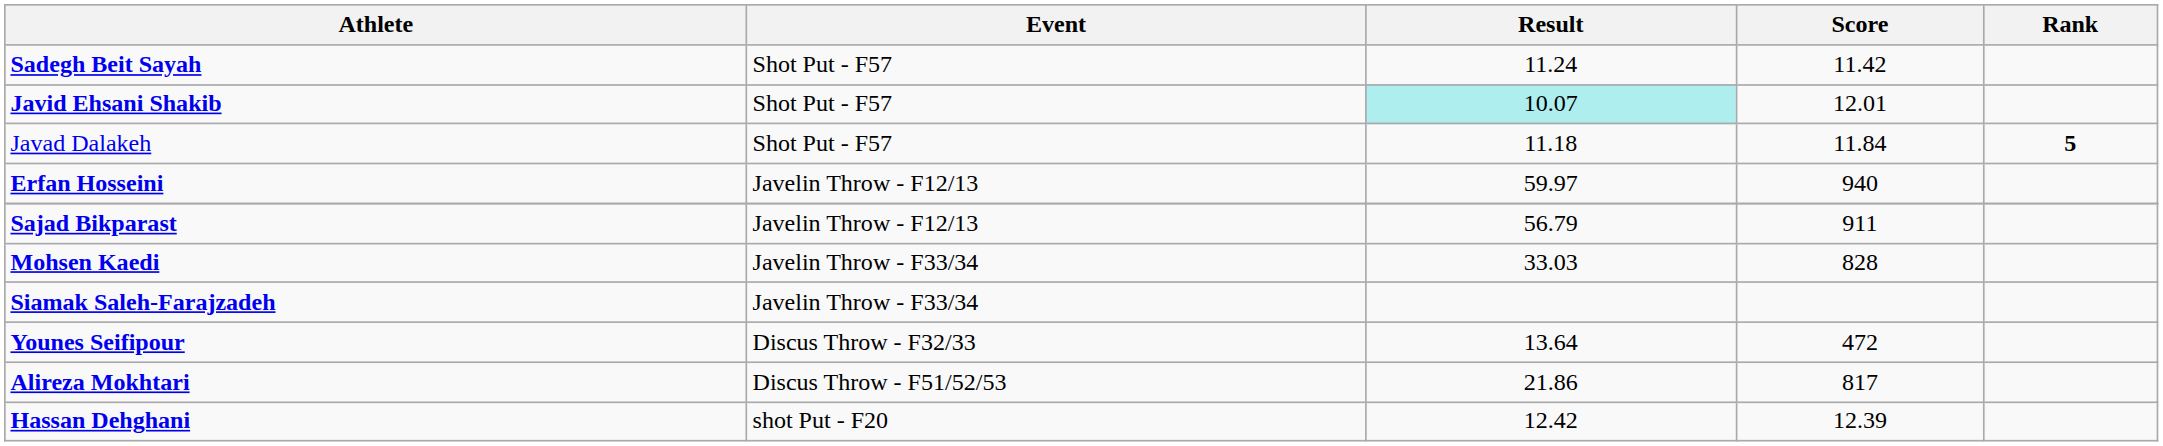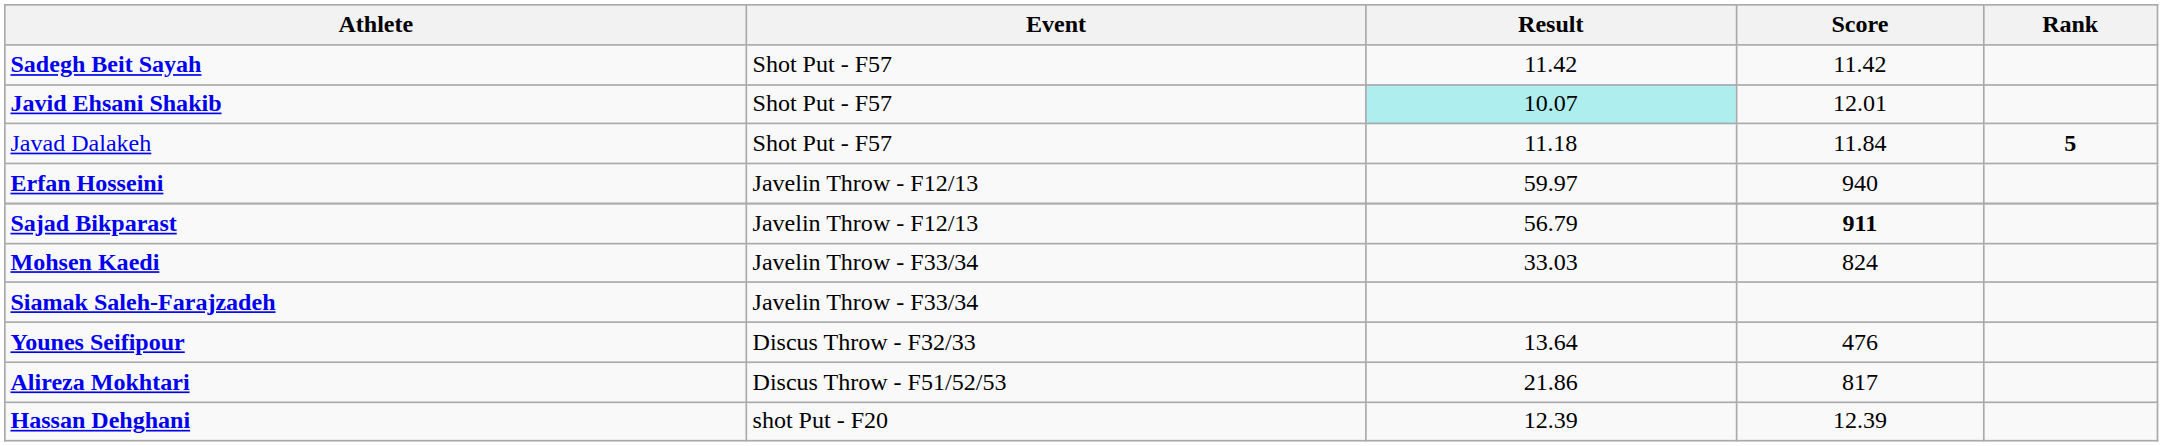Sadegh Beit Sayah | Result: 11.24 -> 11.42
Sajad Bikparast | Score: normal -> bold
Mohsen Kaedi | Score: 828 -> 824
Younes Seifipour | Score: 472 -> 476
Hassan Dehghani | Result: 12.42 -> 12.39
